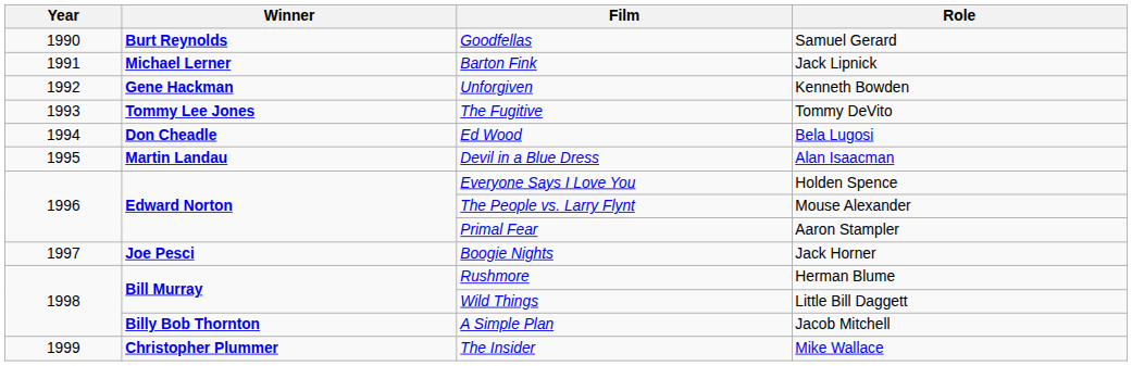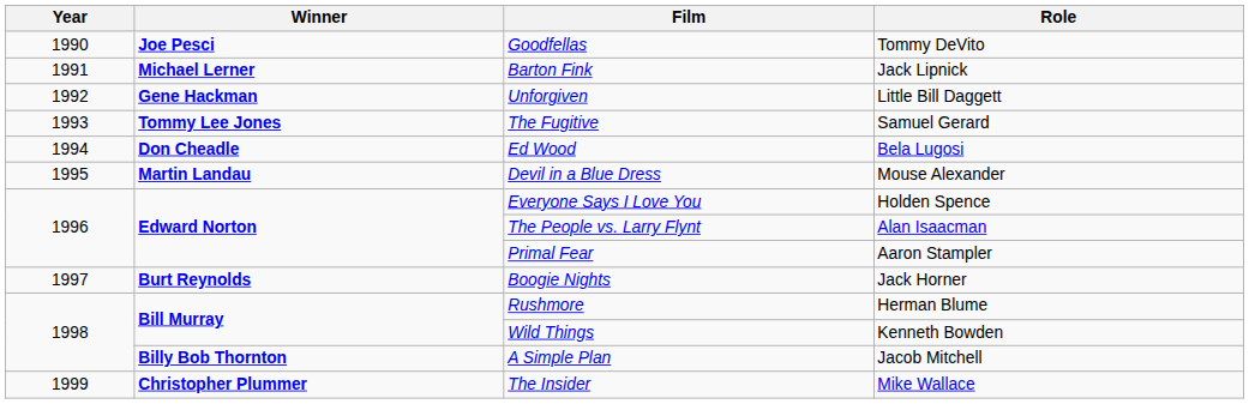Goodfellas | Winner: Burt Reynolds -> Joe Pesci
Goodfellas | Role: Samuel Gerard -> Tommy DeVito
Unforgiven | Role: Kenneth Bowden -> Little Bill Daggett
The Fugitive | Role: Tommy DeVito -> Samuel Gerard
Devil in a Blue Dress | Role: Alan Isaacman -> Mouse Alexander
The People vs. Larry Flynt | Role: Mouse Alexander -> Alan Isaacman
Boogie Nights | Winner: Joe Pesci -> Burt Reynolds
Wild Things | Role: Little Bill Daggett -> Kenneth Bowden
